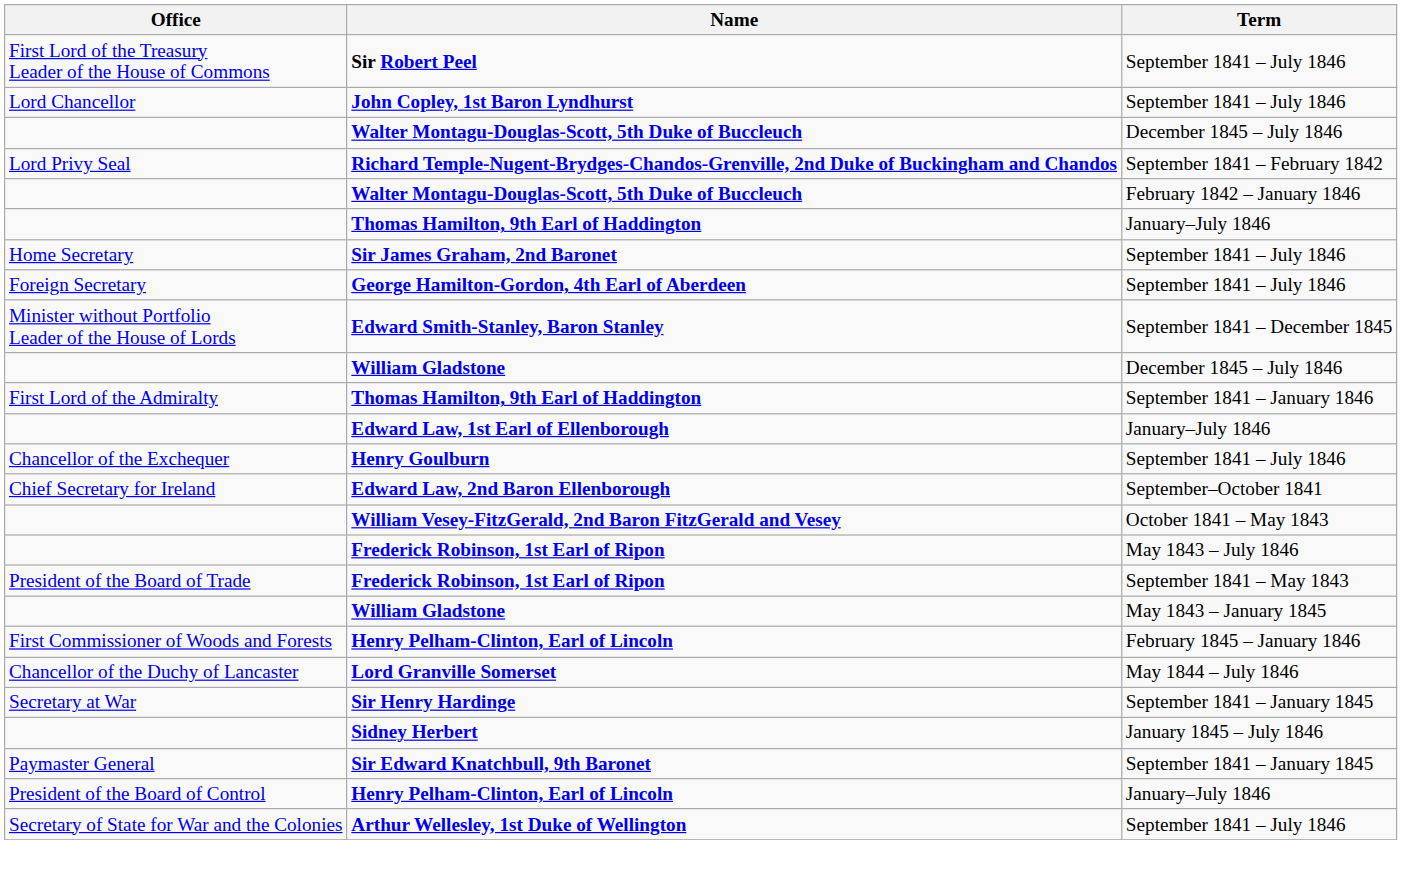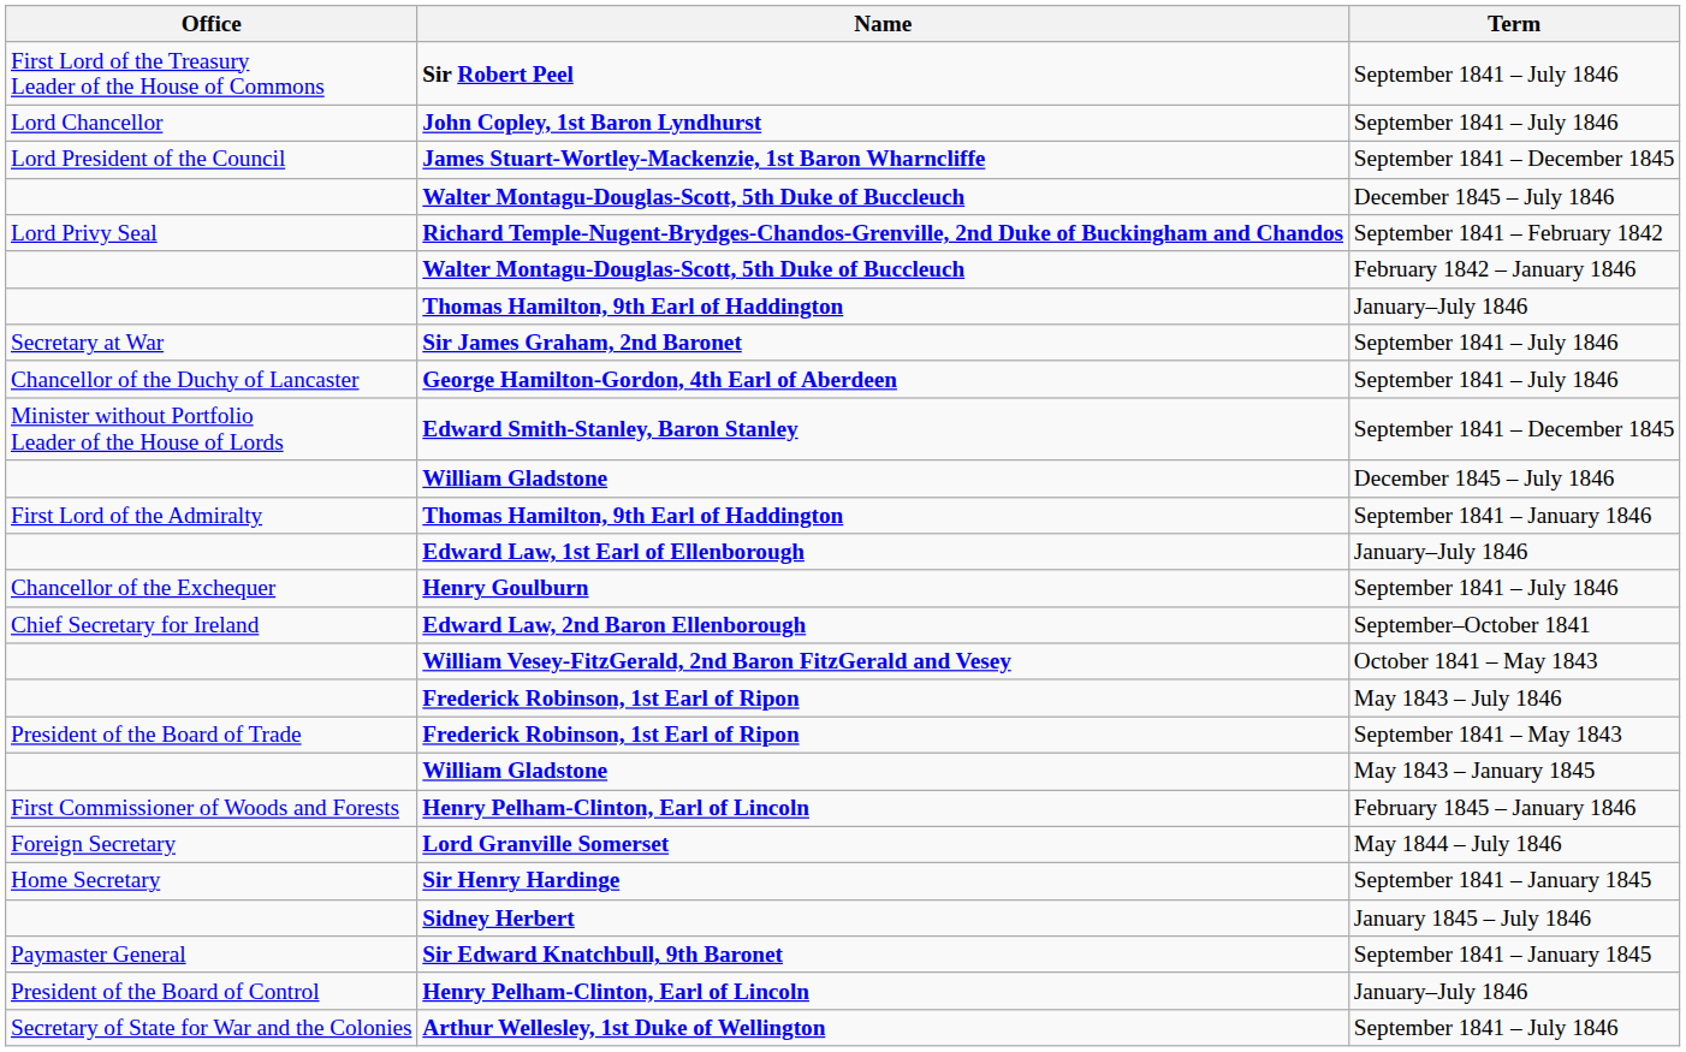+ row: Lord President of the Council | James Stuart-Wortley-Mackenzie, 1st Baron Wharncliffe | September 1841 – December 1845
Sir James Graham, 2nd Baronet | Office: Home Secretary -> Secretary at War
George Hamilton-Gordon, 4th Earl of Aberdeen | Office: Foreign Secretary -> Chancellor of the Duchy of Lancaster
Lord Granville Somerset | Office: Chancellor of the Duchy of Lancaster -> Foreign Secretary
Sir Henry Hardinge | Office: Secretary at War -> Home Secretary
